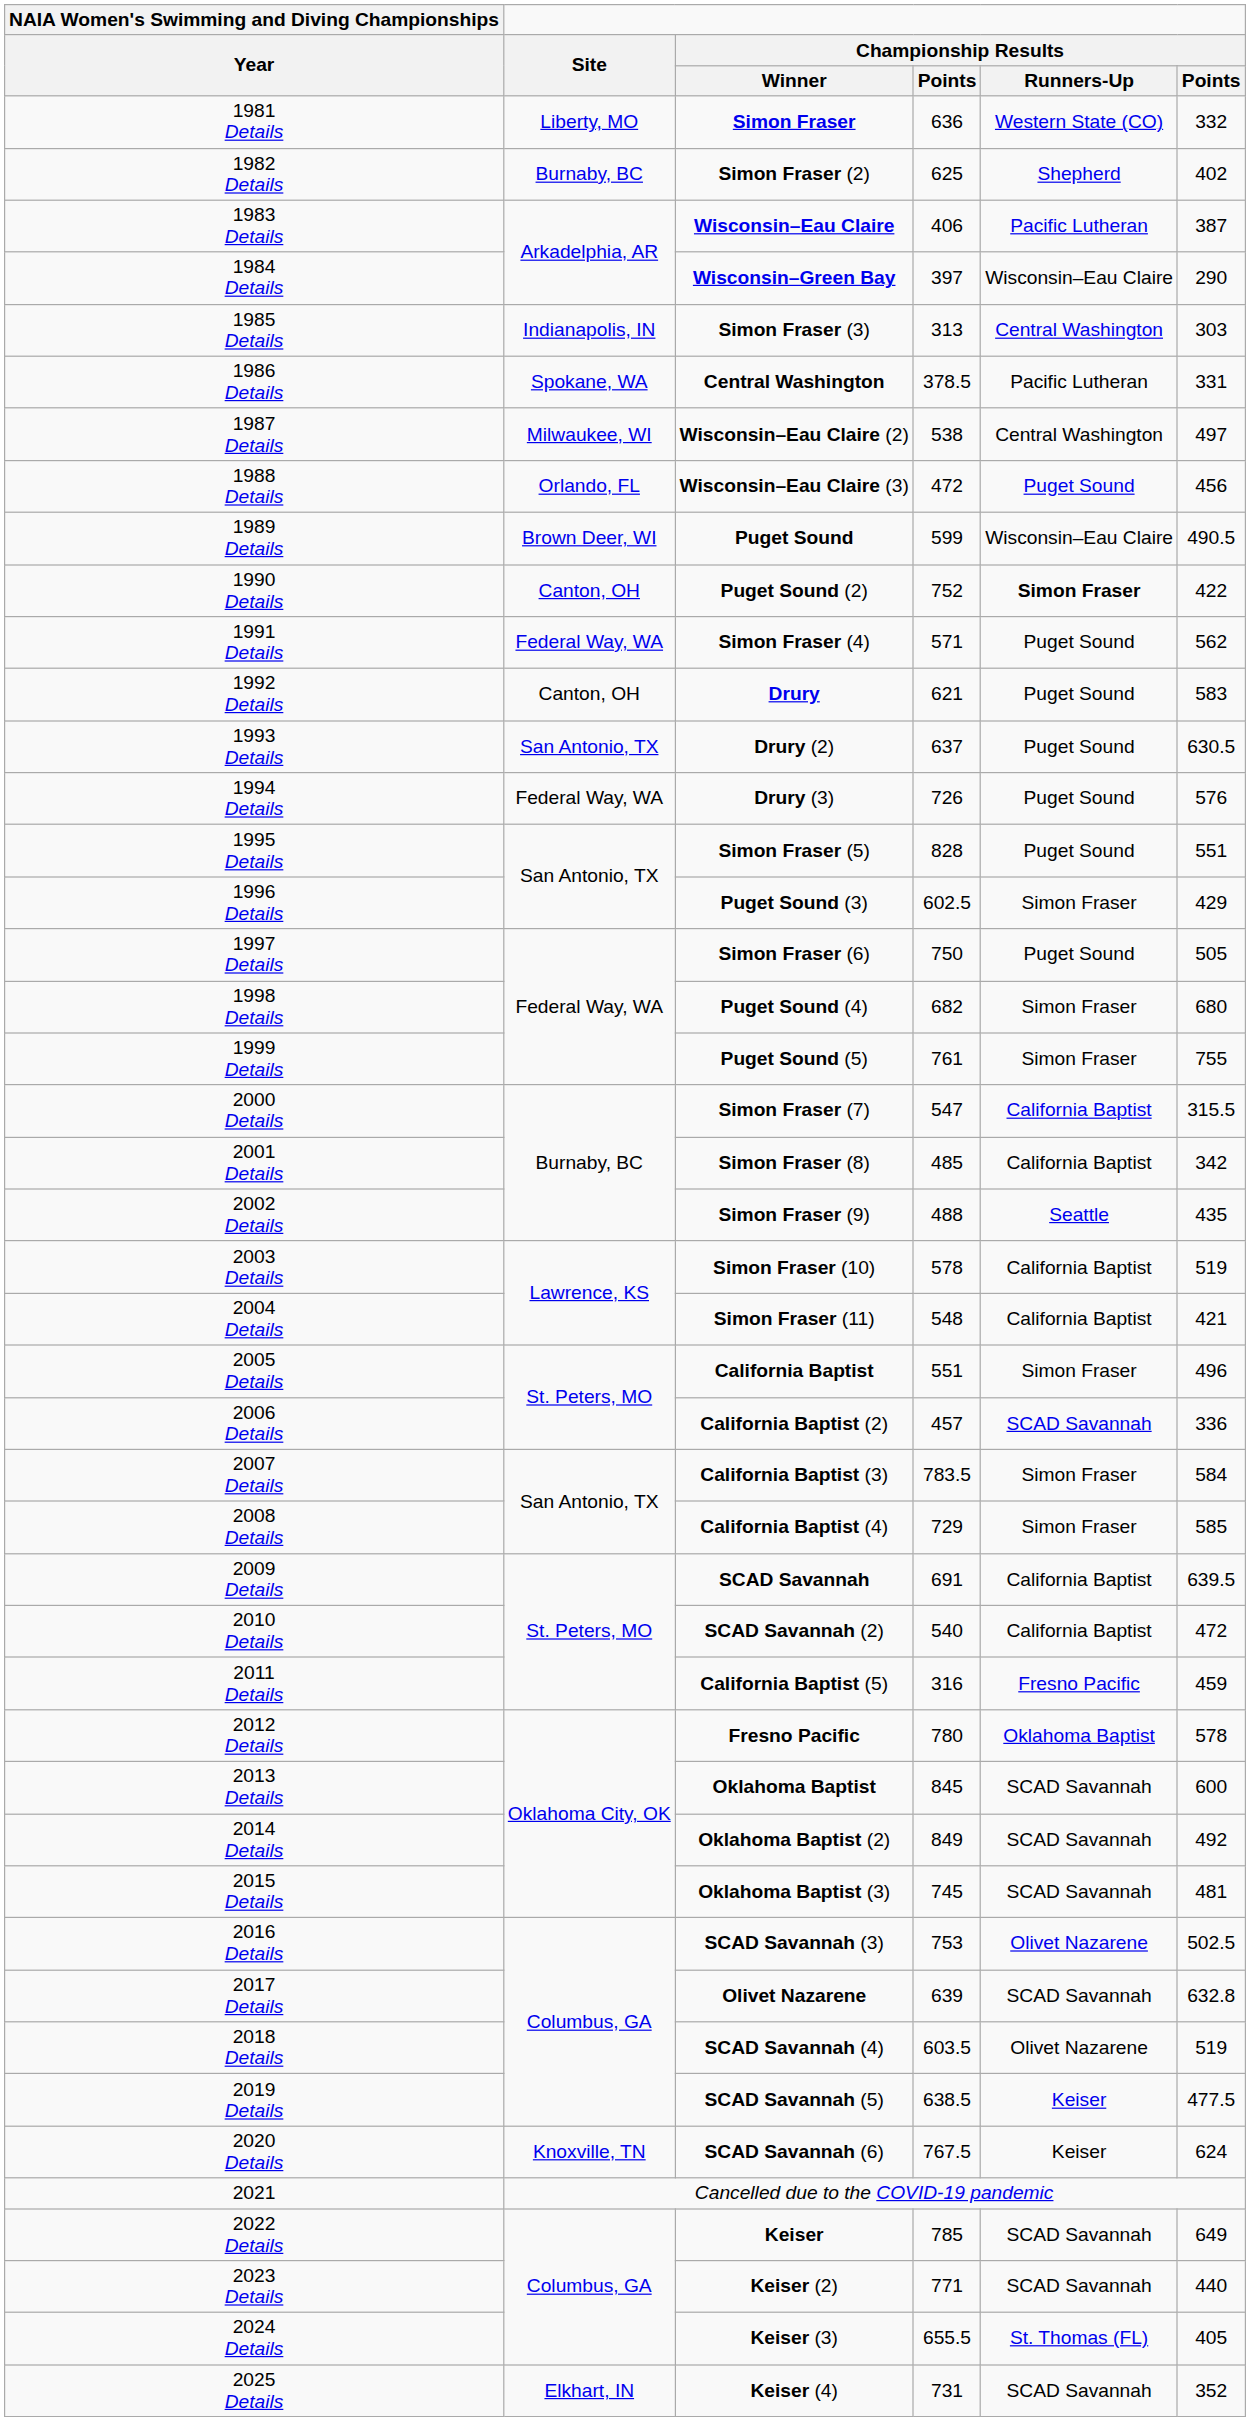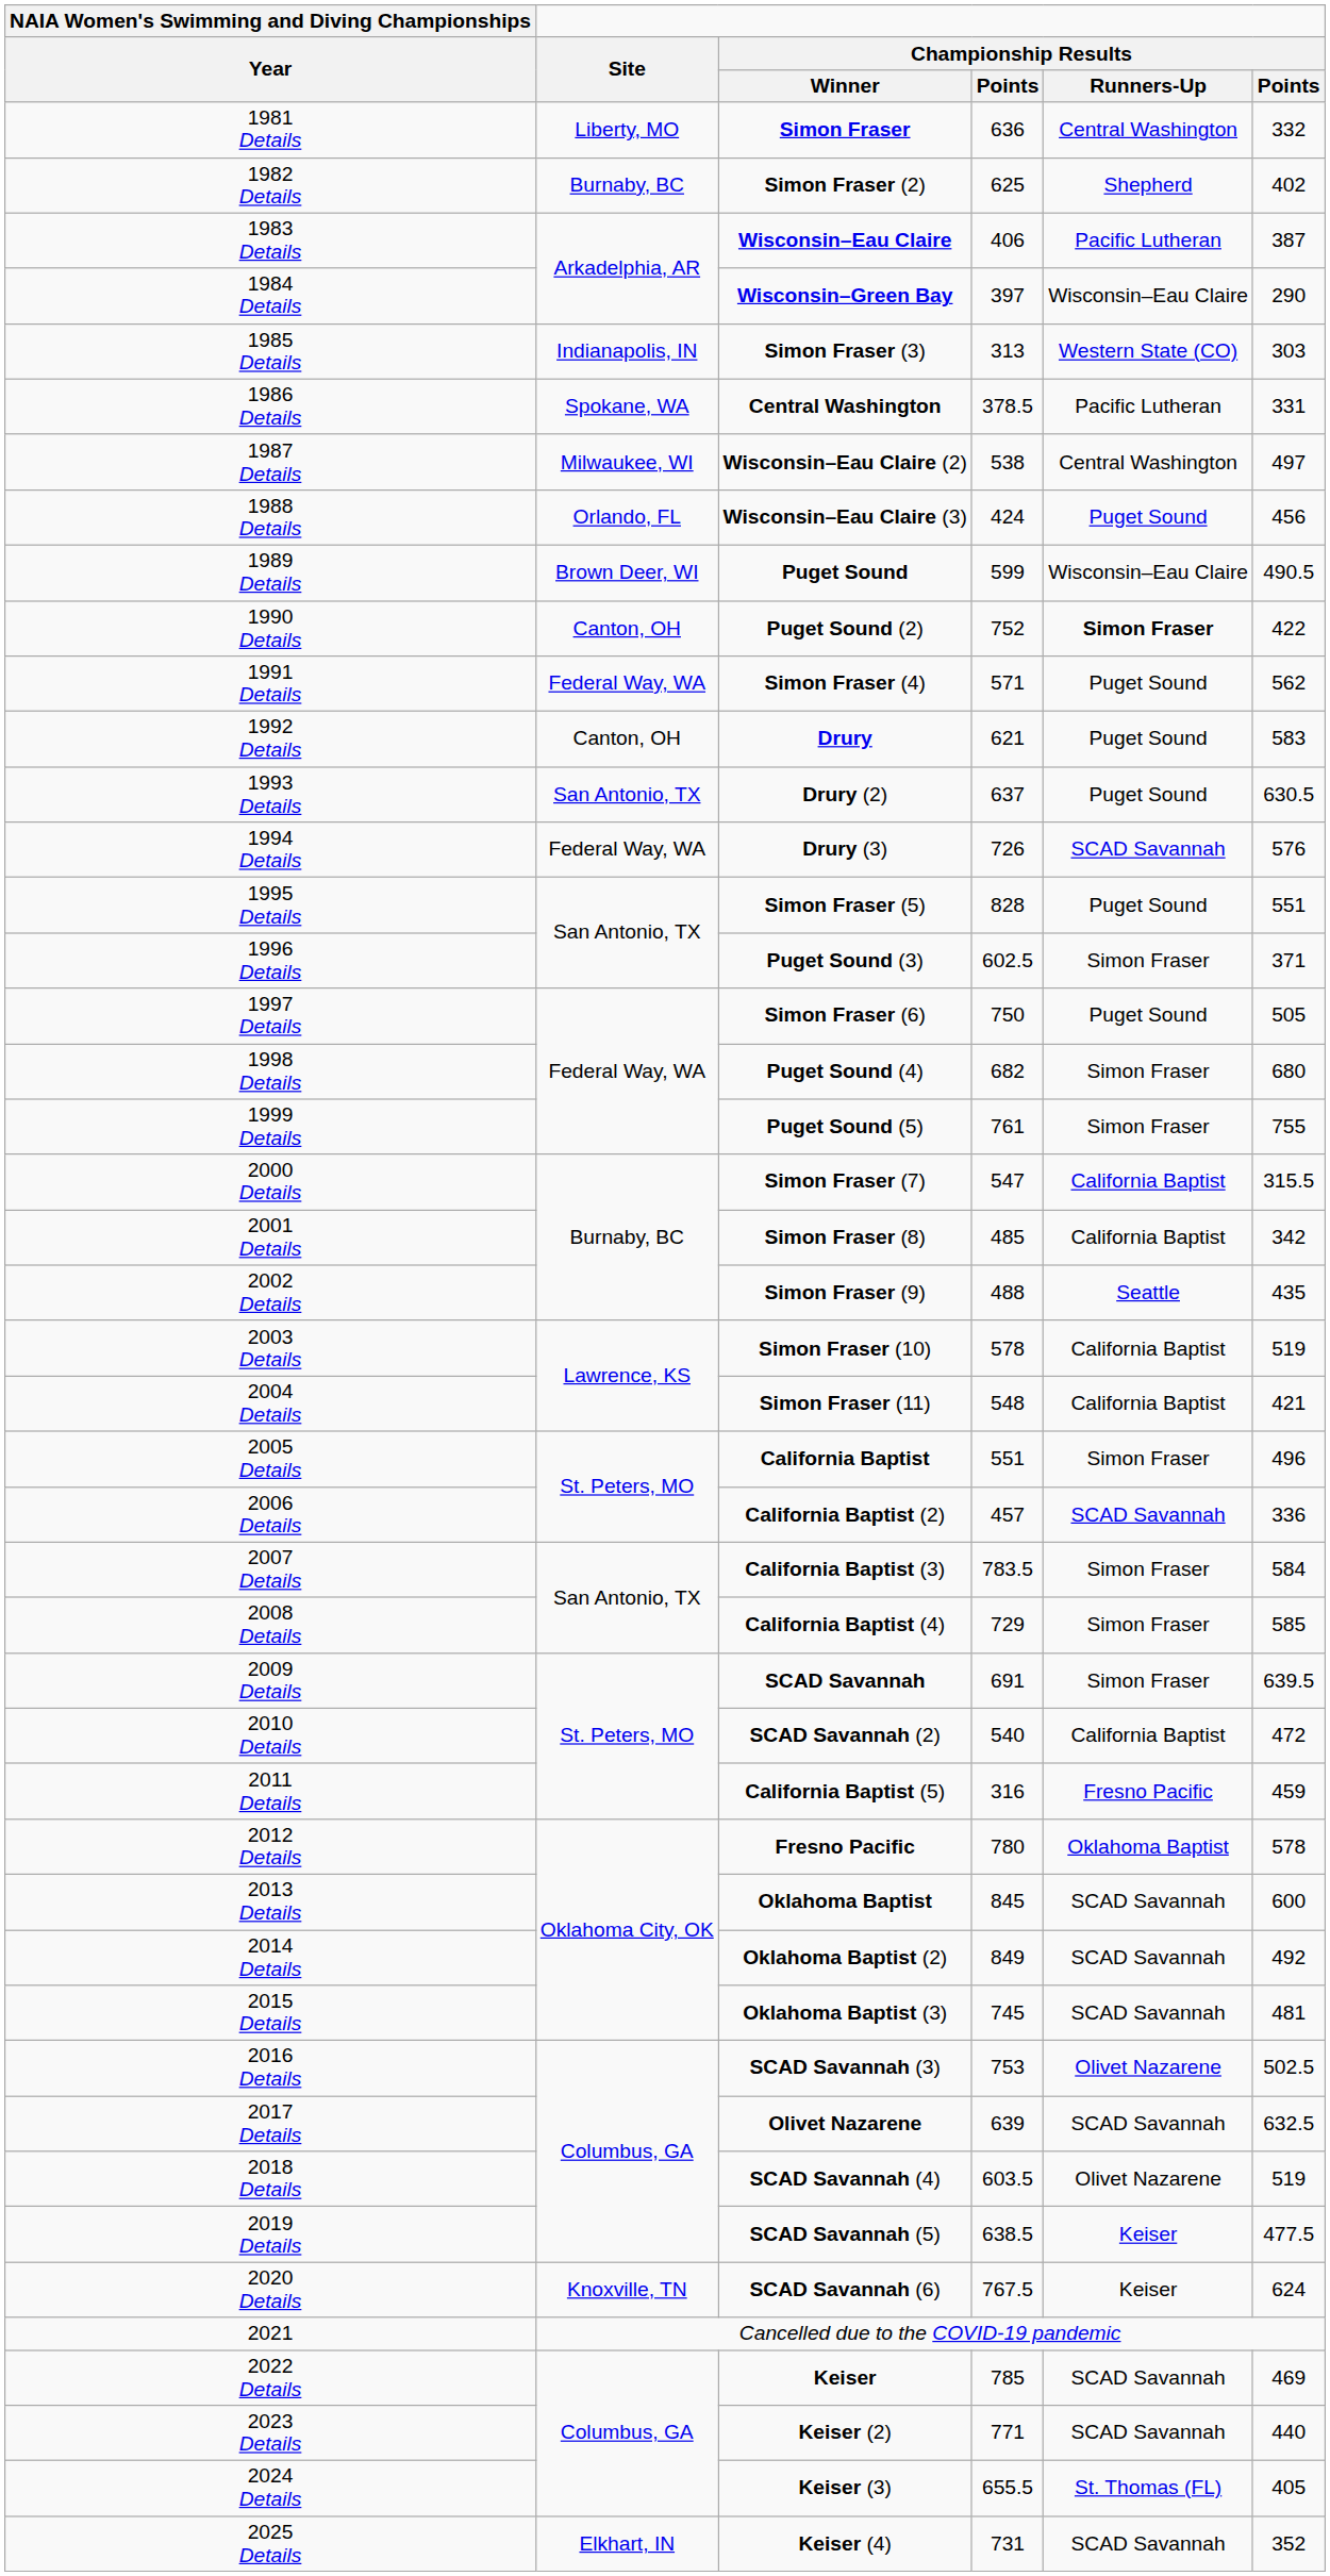1981 Details | Championship Results / Runners-Up: Western State (CO) -> Central Washington
1985 Details | Championship Results / Runners-Up: Central Washington -> Western State (CO)
1988 Details | column 4: 472 -> 424
1994 Details | Championship Results / Runners-Up: Puget Sound -> SCAD Savannah
1996 Details | column 6: 429 -> 371
2009 Details | Championship Results / Runners-Up: California Baptist -> Simon Fraser
2017 Details | column 6: 632.8 -> 632.5
2022 Details | column 6: 649 -> 469
